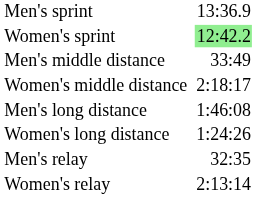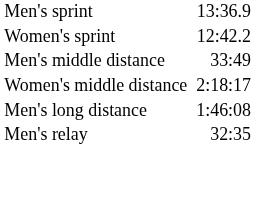Women's sprint | column 3: lightgreen background -> no background
- row: Women's long distance | 1:24:26
- row: Women's relay | 2:13:14
